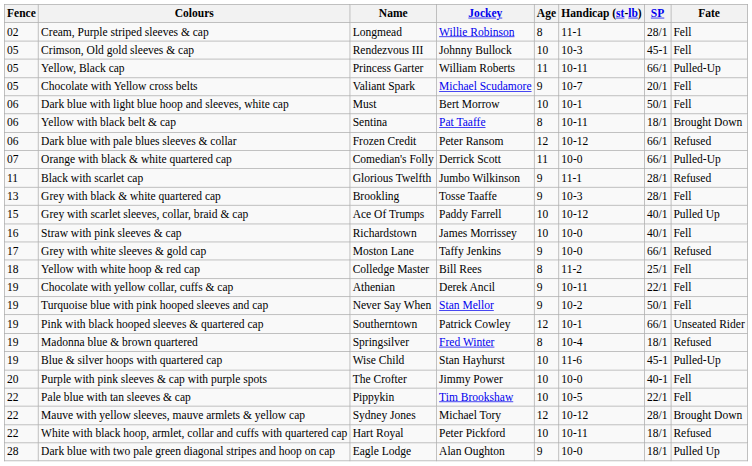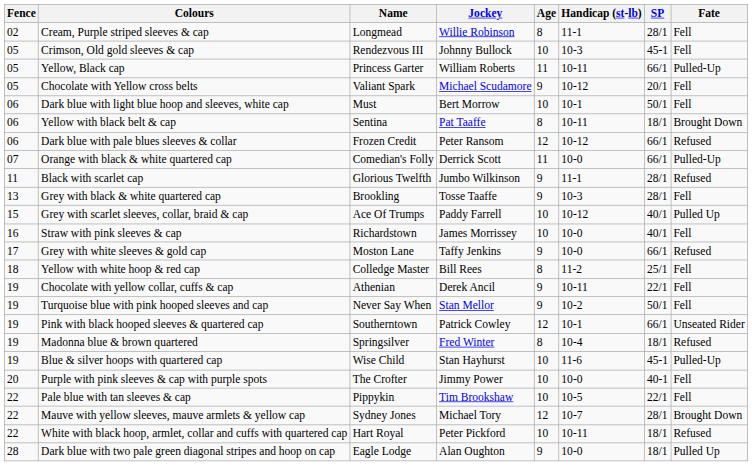Chocolate with Yellow cross belts | Handicap (st-lb): 10-7 -> 10-12
Mauve with yellow sleeves, mauve armlets & yellow cap | Handicap (st-lb): 10-12 -> 10-7
